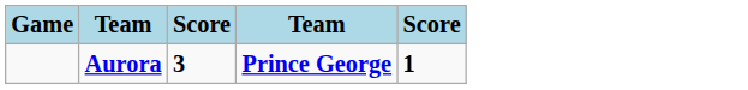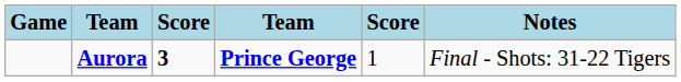+ column: Notes | Final - Shots: 31-22 Tigers
Aurora | column 5: bold -> normal
